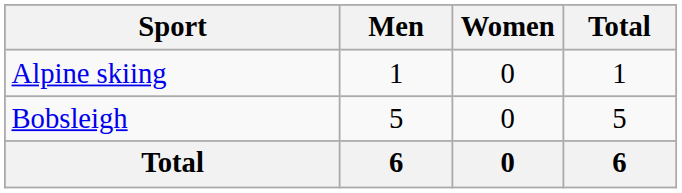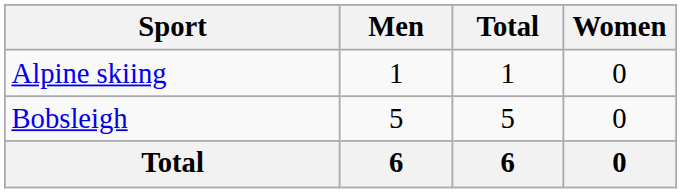columns swapped: Women <-> Total
